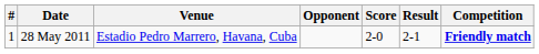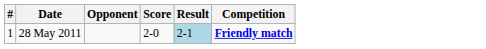- column: Venue | Estadio Pedro Marrero, Havana, Cuba
28 May 2011 | Result: no background -> lightblue background
